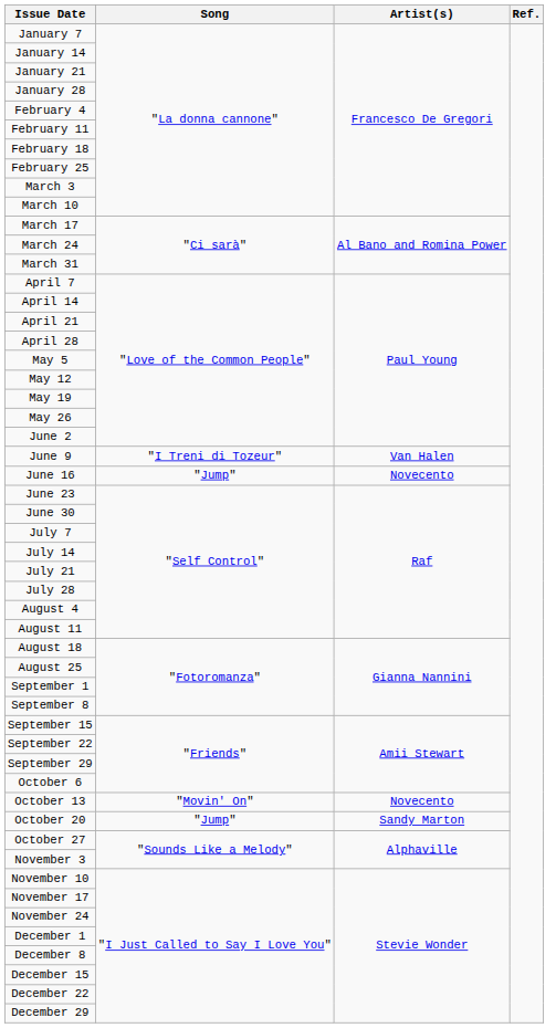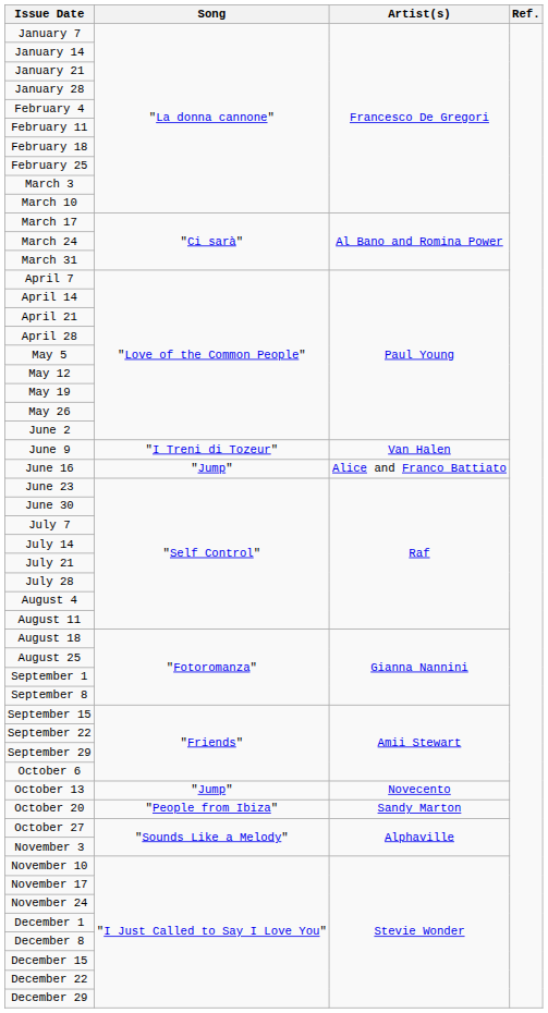June 16 | Artist(s): Novecento -> Alice and Franco Battiato
October 13 | Song: "Movin' On" -> "Jump"
October 20 | Song: "Jump" -> "People from Ibiza"
